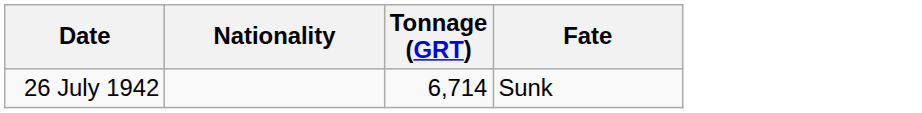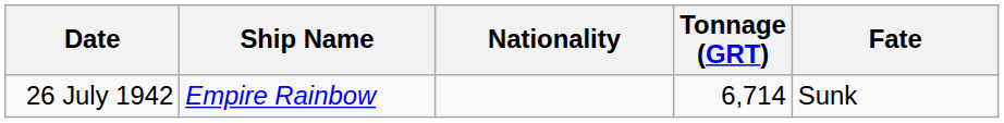+ column: Ship Name | Empire Rainbow
